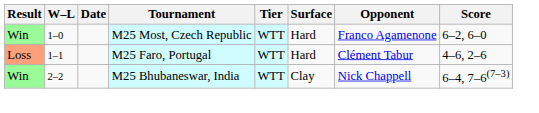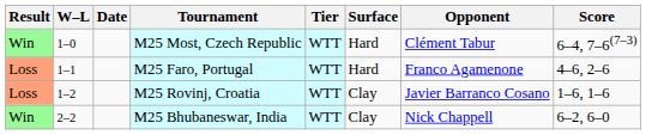M25 Most, Czech Republic | Opponent: Franco Agamenone -> Clément Tabur
M25 Most, Czech Republic | Score: 6–2, 6–0 -> 6–4, 7–6(7–3)
M25 Faro, Portugal | Opponent: Clément Tabur -> Franco Agamenone
+ row: Loss | 1–2 | M25 Rovinj, Croatia | WTT | Clay | Javier Barranco Cosano | 1–6, 1–6
M25 Bhubaneswar, India | Score: 6–4, 7–6(7–3) -> 6–2, 6–0
